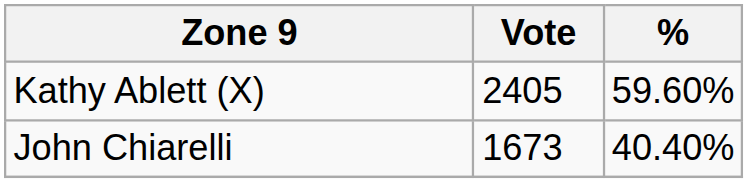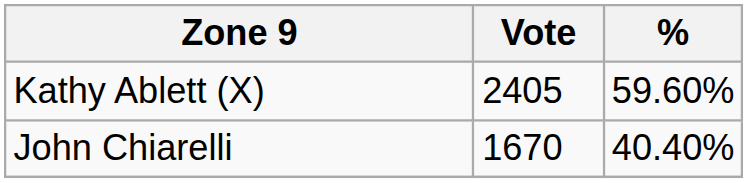John Chiarelli | Vote: 1673 -> 1670
